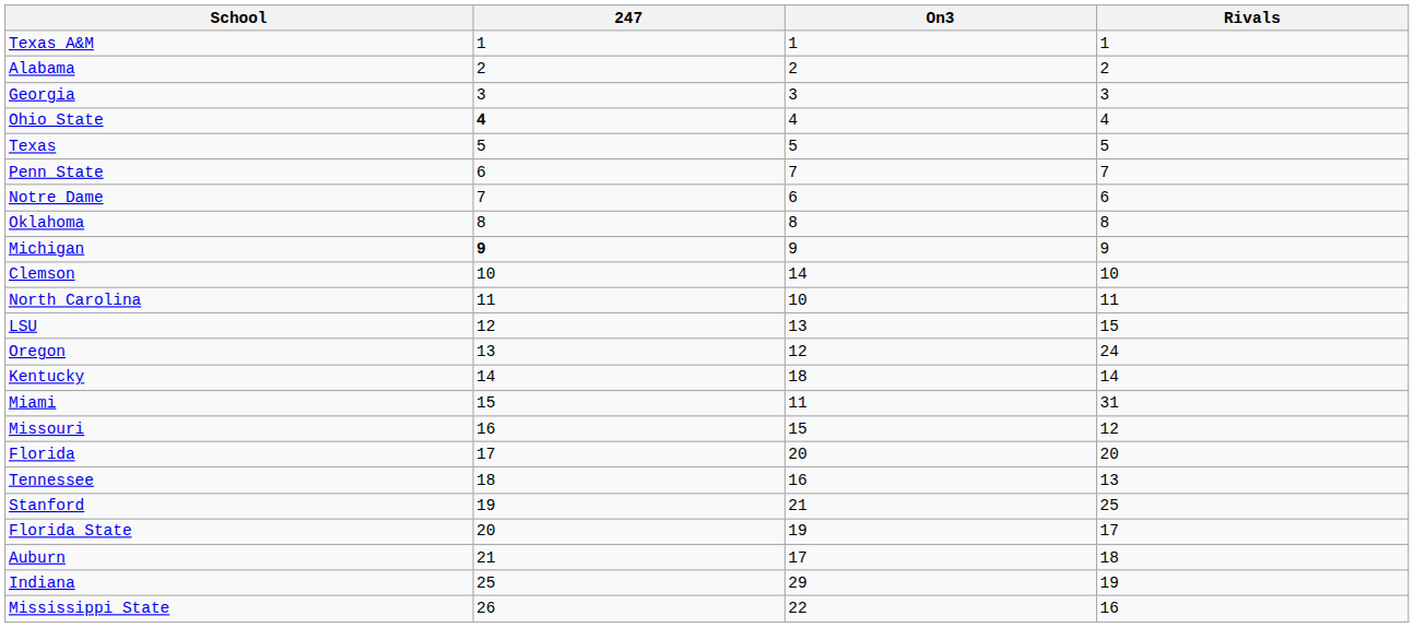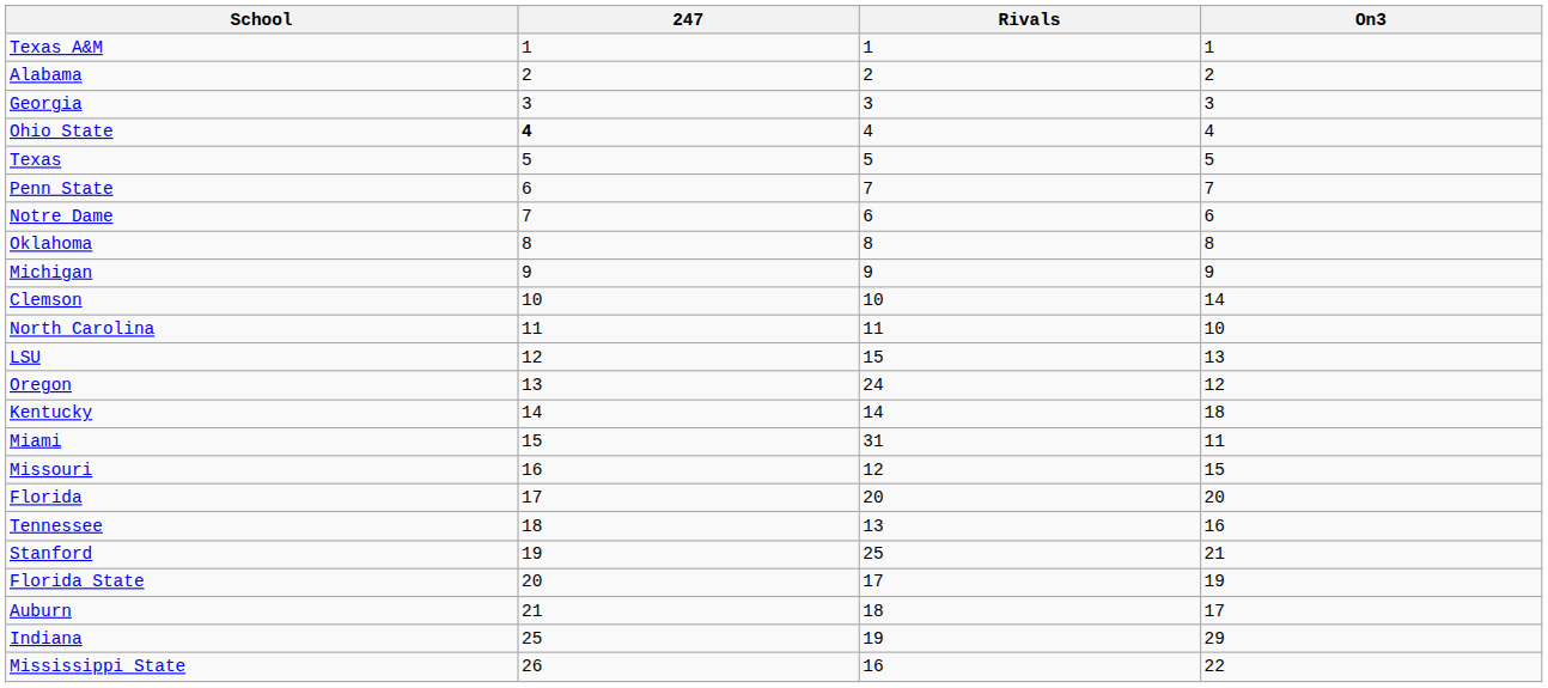columns swapped: Rivals <-> On3
Michigan | 247: bold -> normal
